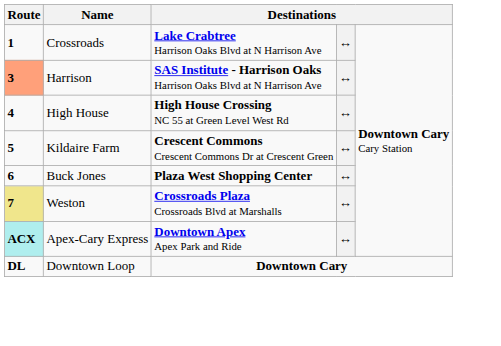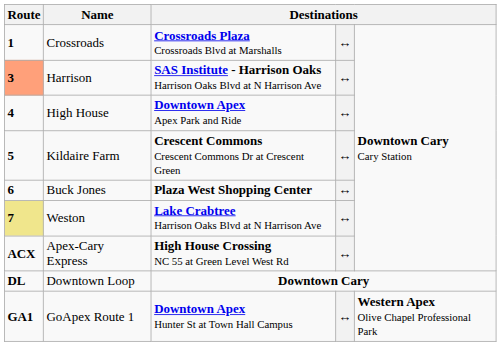Crossroads | column 3: Lake Crabtree Harrison Oaks Blvd at N Harrison Ave -> Crossroads Plaza Crossroads Blvd at Marshalls
High House | column 3: High House Crossing NC 55 at Green Level West Rd -> Downtown Apex Apex Park and Ride
Weston | column 3: Crossroads Plaza Crossroads Blvd at Marshalls -> Lake Crabtree Harrison Oaks Blvd at N Harrison Ave
Apex-Cary Express | Route: paleturquoise background -> no background
Apex-Cary Express | column 3: Downtown Apex Apex Park and Ride -> High House Crossing NC 55 at Green Level West Rd
+ row: GA1 | GoApex Route 1 | Downtown Apex Hunter St at Town Hall Campus | ↔ | Western Apex Olive Chapel Professional Park
